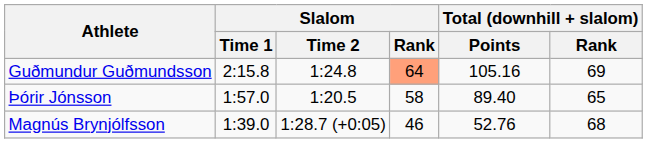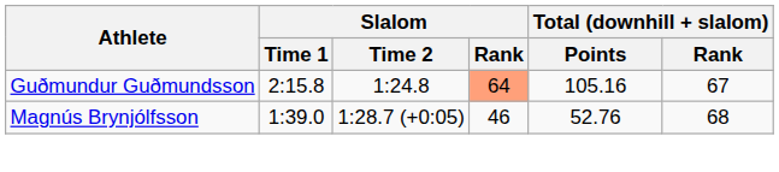Guðmundur Guðmundsson | Total (downhill + slalom) / Rank: 69 -> 67
- row: Þórir Jónsson | 1:57.0 | 1:20.5 | 58 | 89.40 | 65
